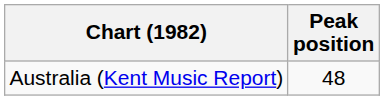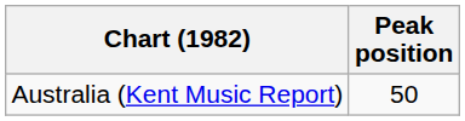Australia (Kent Music Report) | Peak position: 48 -> 50
